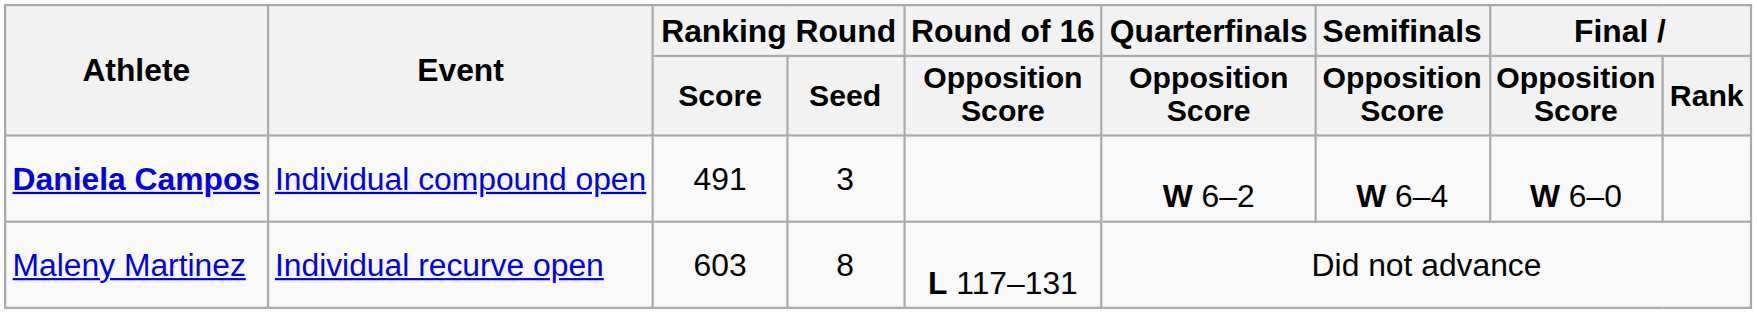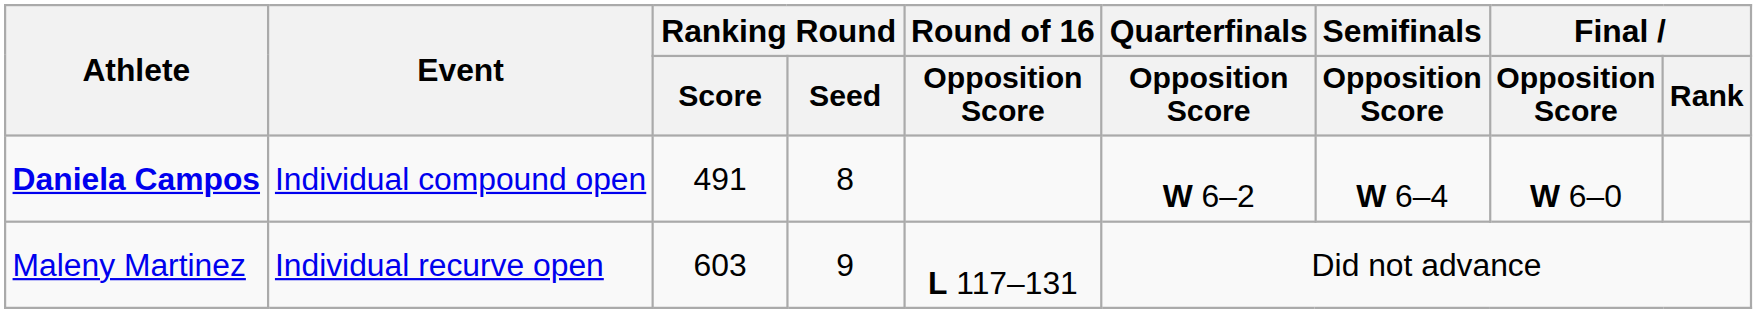Daniela Campos | Ranking Round / Seed: 3 -> 8
Maleny Martinez | Ranking Round / Seed: 8 -> 9
